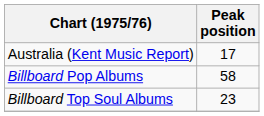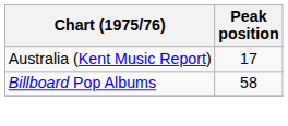- row: Billboard Top Soul Albums | 23
